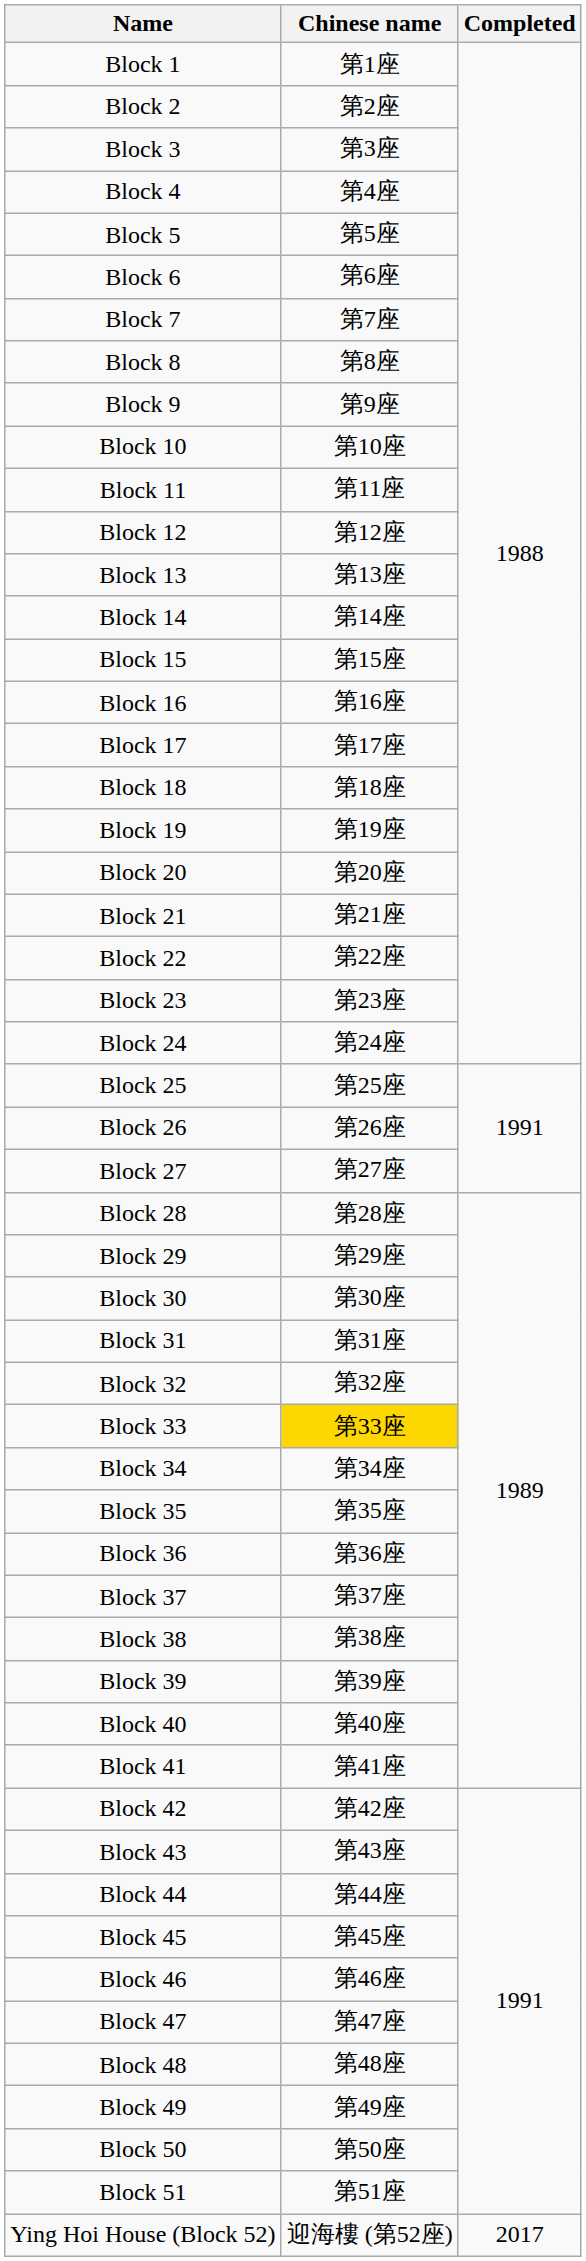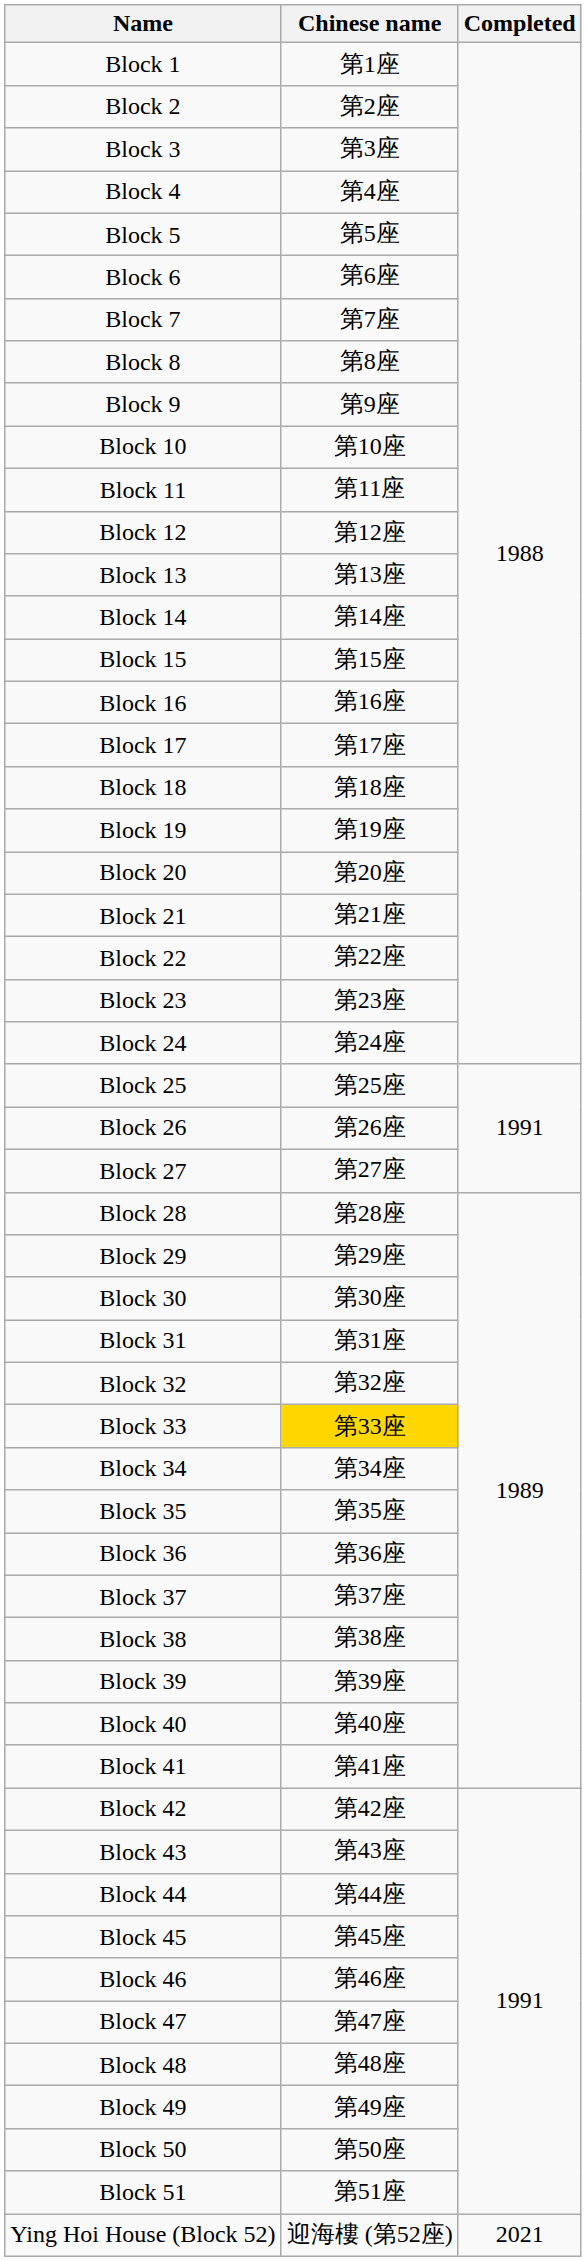Ying Hoi House (Block 52) | Completed: 2017 -> 2021
